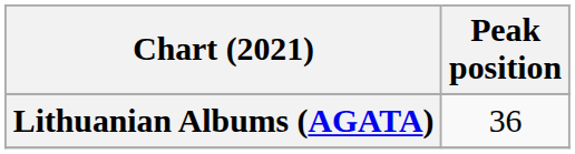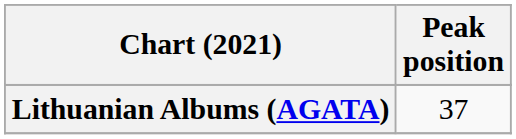Lithuanian Albums (AGATA) | Peak position: 36 -> 37
